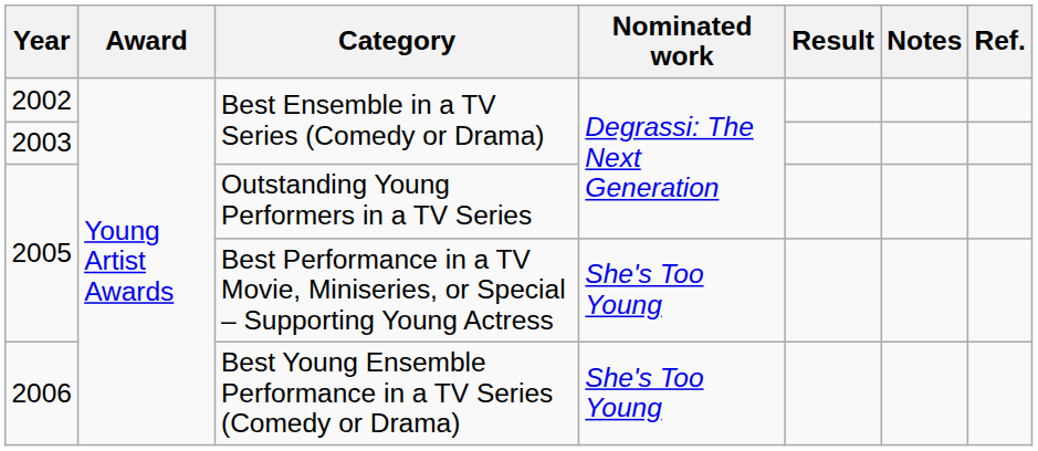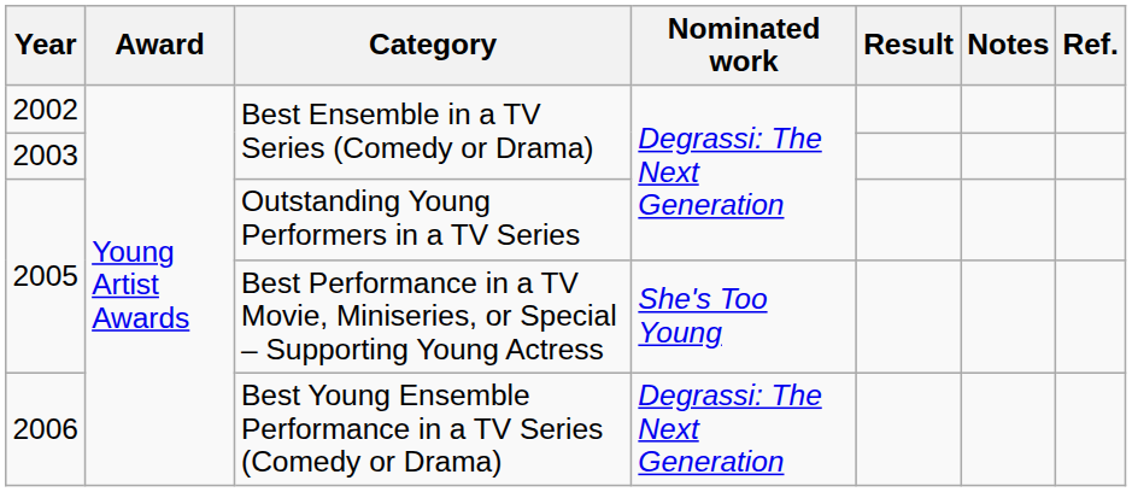2006 | Nominated work: She's Too Young -> Degrassi: The Next Generation
